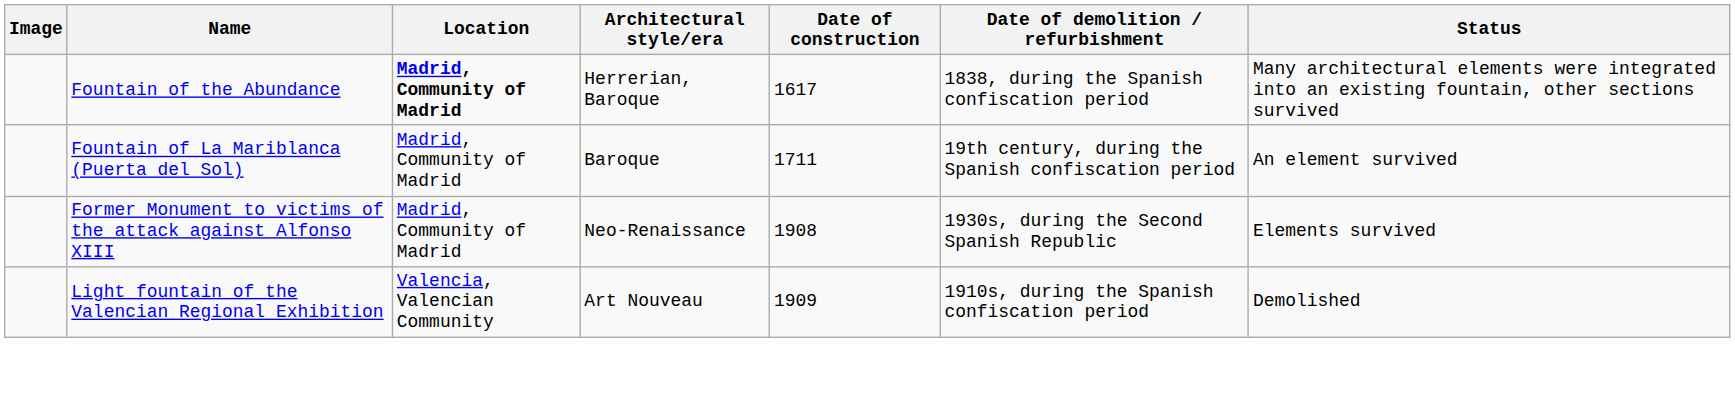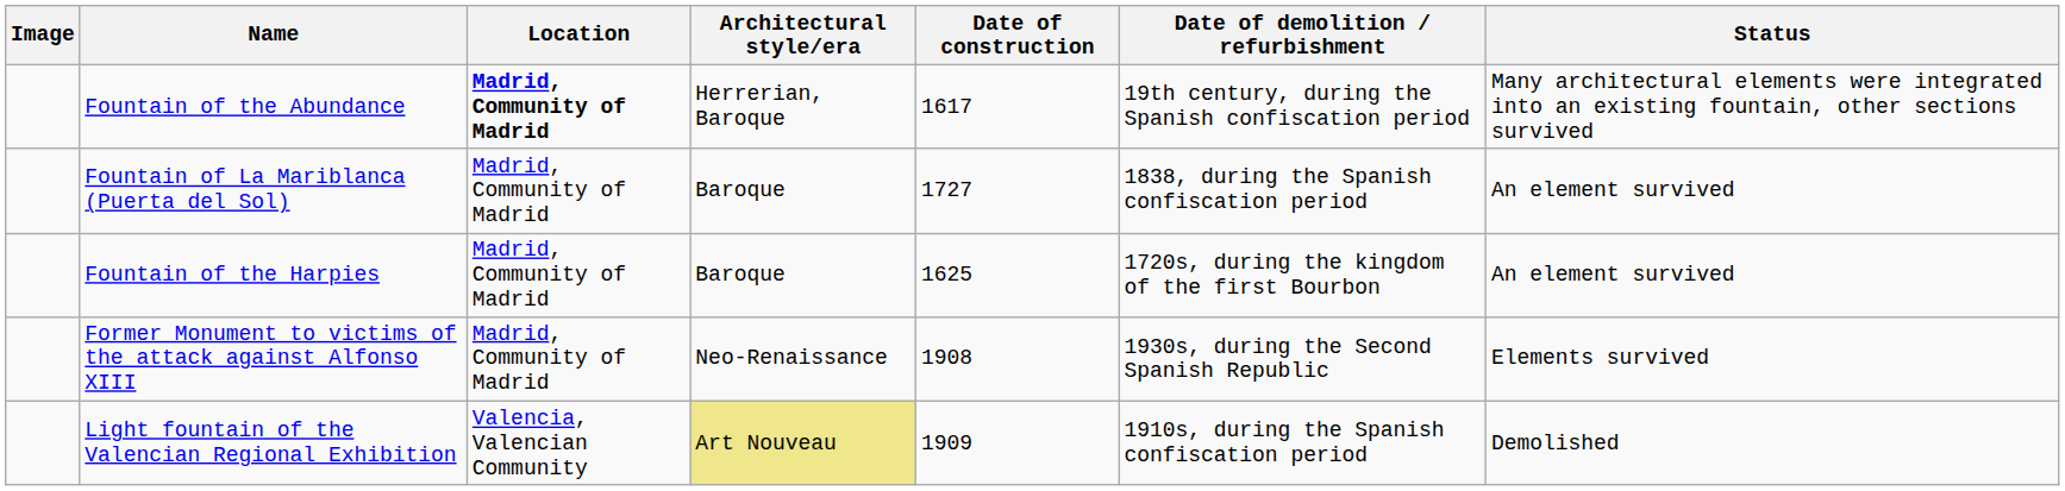Fountain of the Abundance | Date of demolition / refurbishment: 1838, during the Spanish confiscation period -> 19th century, during the Spanish confiscation period
Fountain of La Mariblanca (Puerta del Sol) | Date of construction: 1711 -> 1727
Fountain of La Mariblanca (Puerta del Sol) | Date of demolition / refurbishment: 19th century, during the Spanish confiscation period -> 1838, during the Spanish confiscation period
+ row: Fountain of the Harpies | Madrid, Community of Madrid | Baroque | 1625 | 1720s, during the kingdom of the first Bourbon | An element survived
Light fountain of the Valencian Regional Exhibition | Architectural style/era: no background -> khaki background
